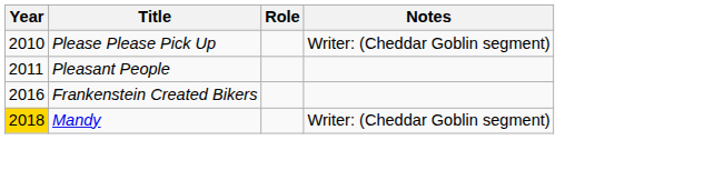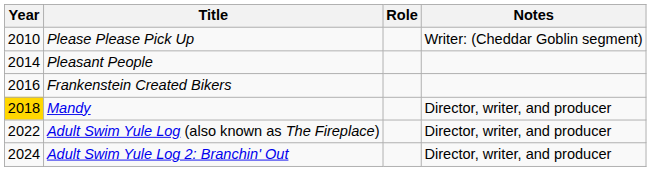Pleasant People | Year: 2011 -> 2014
Mandy | Notes: Writer: (Cheddar Goblin segment) -> Director, writer, and producer
+ row: 2022 | Adult Swim Yule Log (also known as The Fireplace) | Director, writer, and producer
+ row: 2024 | Adult Swim Yule Log 2: Branchin' Out | Director, writer, and producer
